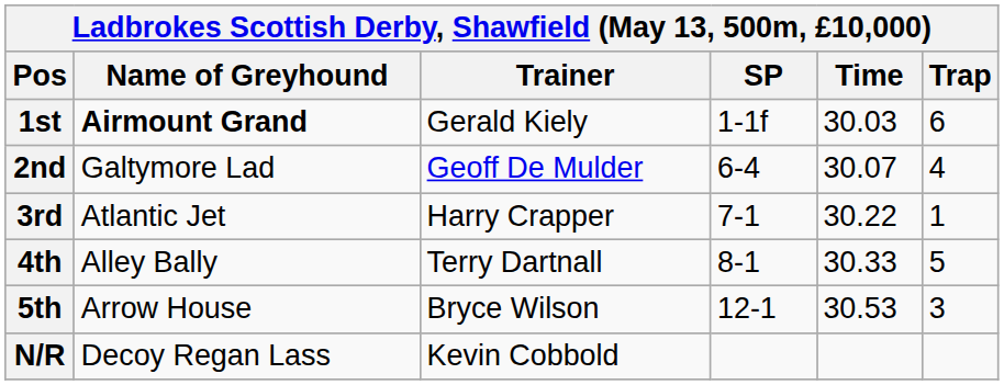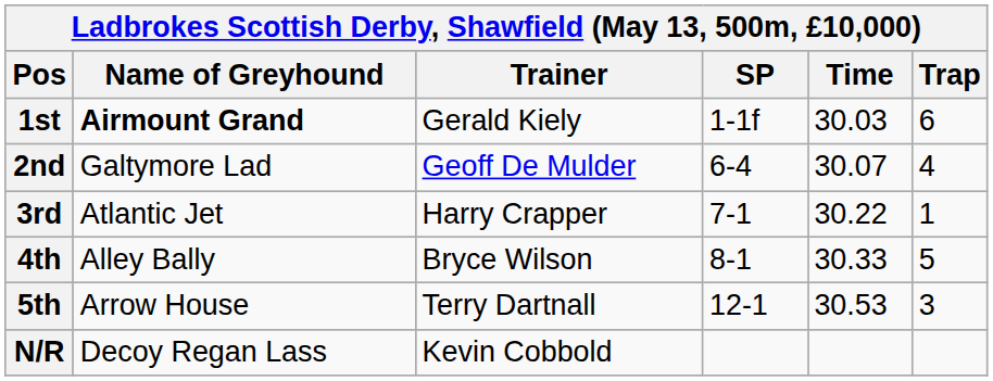4th | Trainer: Terry Dartnall -> Bryce Wilson
5th | Trainer: Bryce Wilson -> Terry Dartnall
